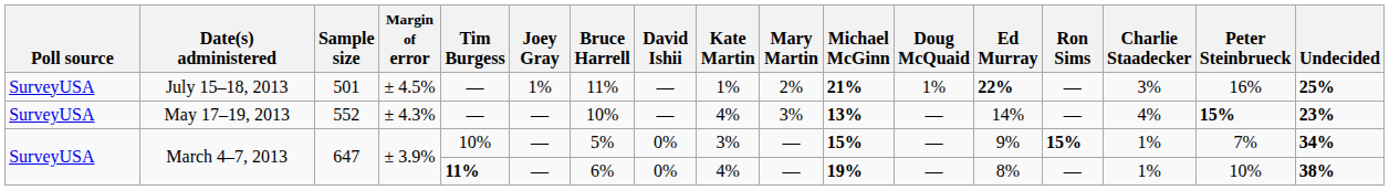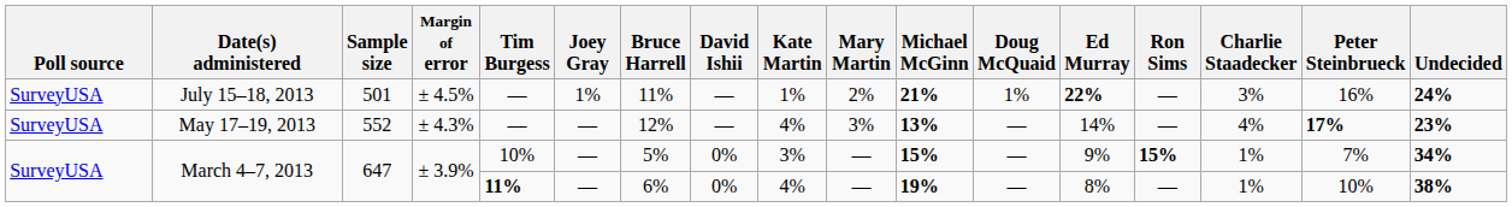July 15–18, 2013 | Undecided: 25% -> 24%
May 17–19, 2013 | Bruce Harrell: 10% -> 12%
May 17–19, 2013 | Peter Steinbrueck: 15% -> 17%
